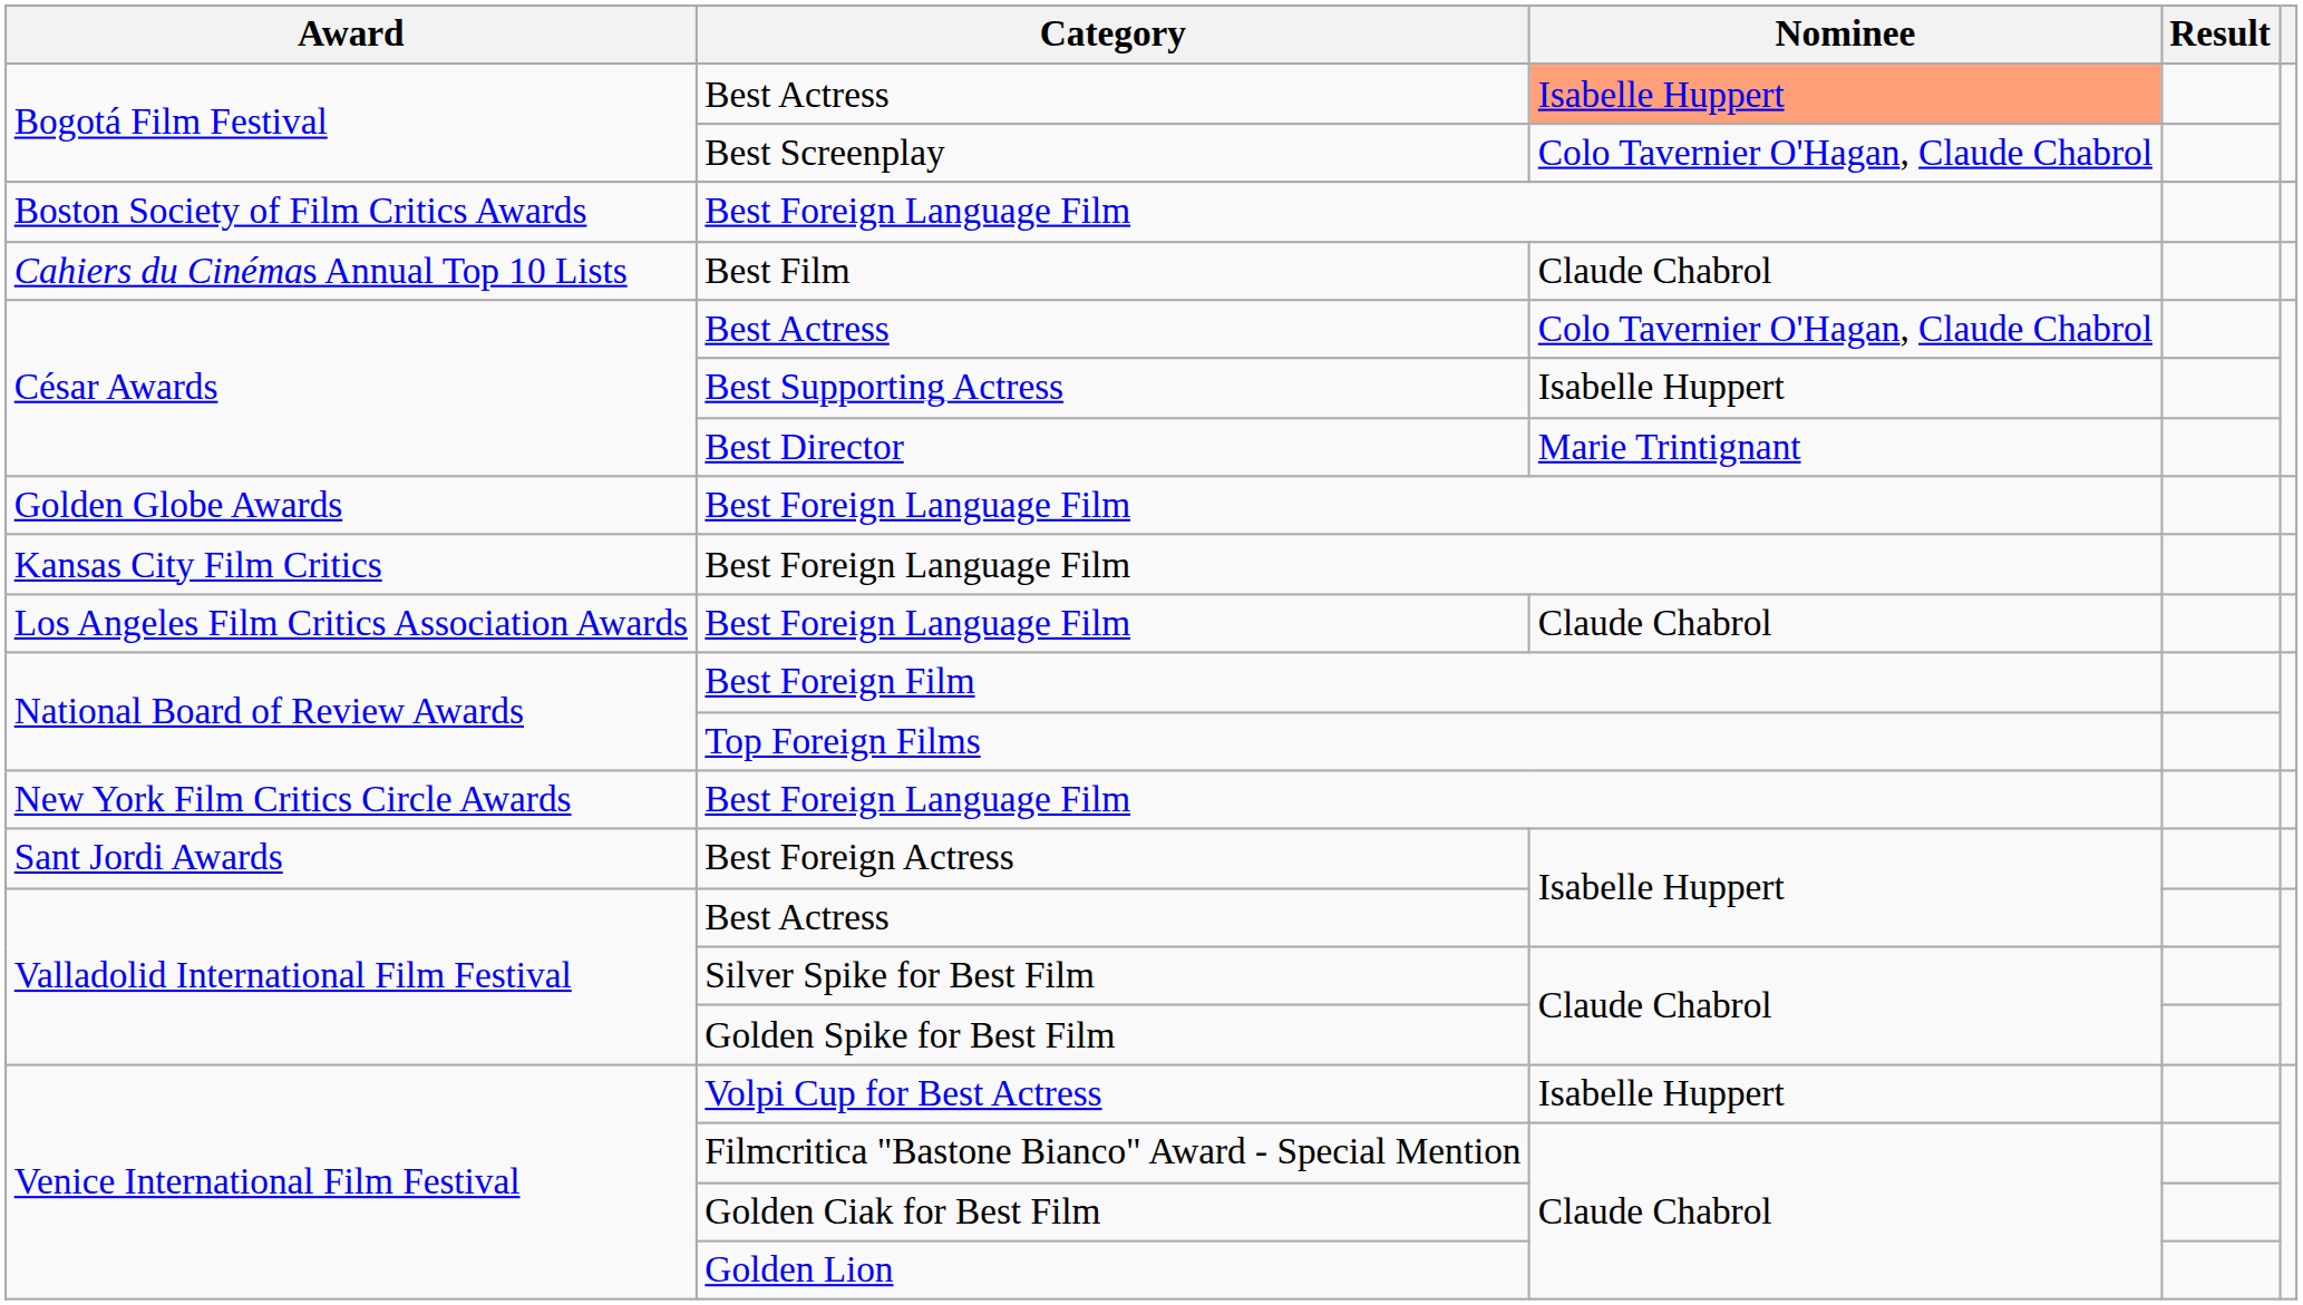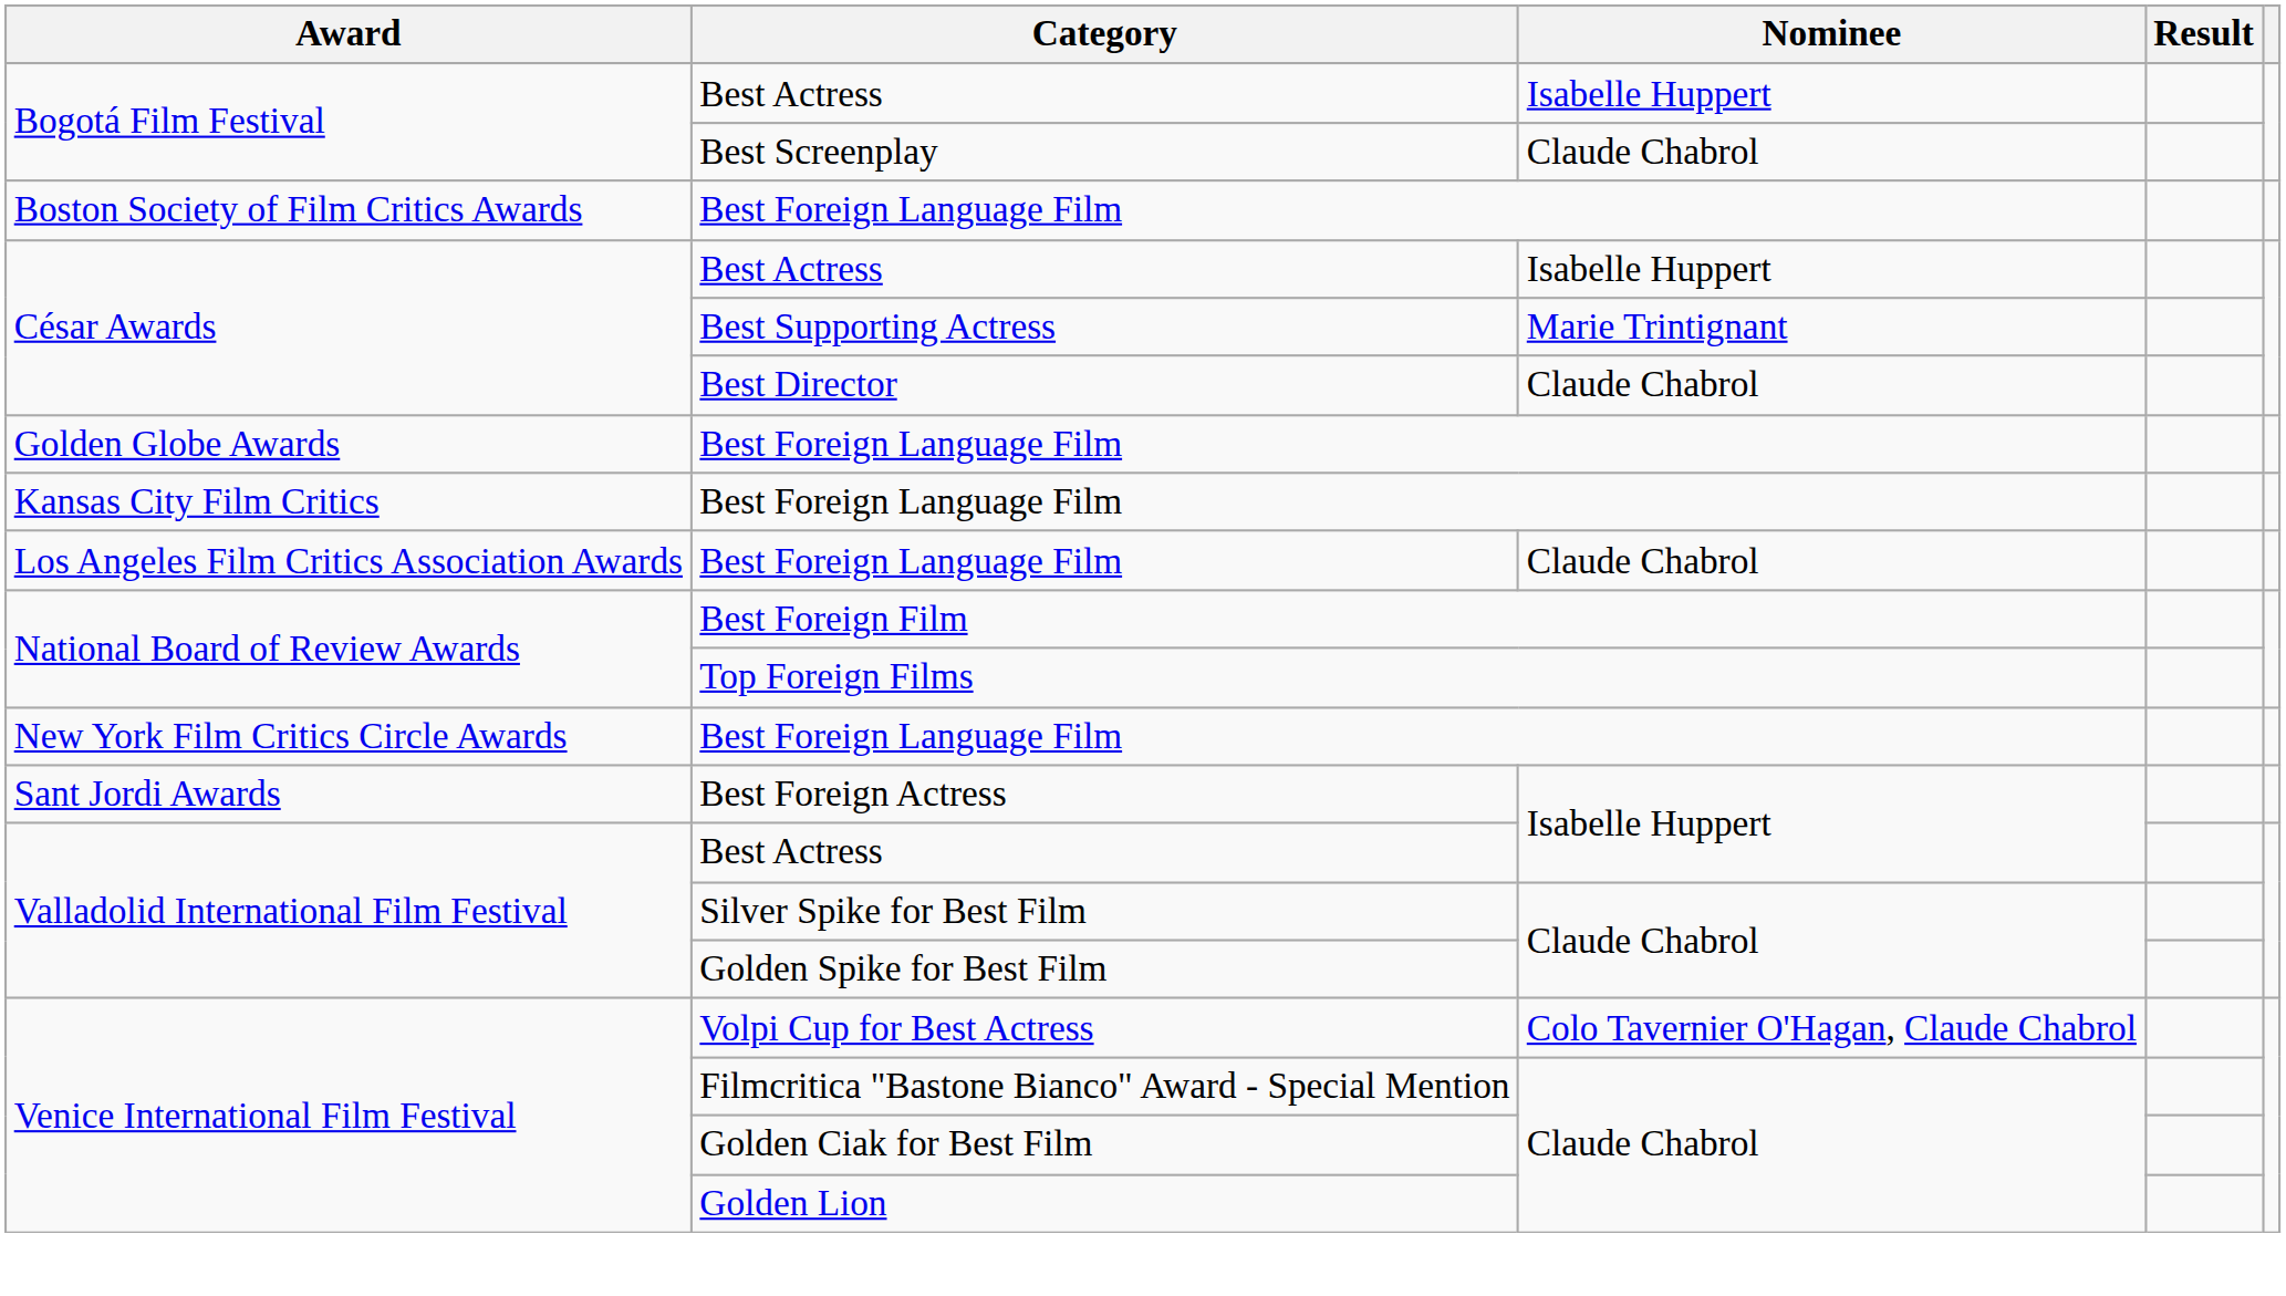Bogotá Film Festival / Best Actress | Nominee: lightsalmon background -> no background
Best Screenplay | Nominee: Colo Tavernier O'Hagan, Claude Chabrol -> Claude Chabrol
- row: Cahiers du Cinémas Annual Top 10 Lists | Best Film | Claude Chabrol
César Awards / Best Actress | Nominee: Colo Tavernier O'Hagan, Claude Chabrol -> Isabelle Huppert
Best Supporting Actress | Nominee: Isabelle Huppert -> Marie Trintignant
Best Director | Nominee: Marie Trintignant -> Claude Chabrol
Volpi Cup for Best Actress | Nominee: Isabelle Huppert -> Colo Tavernier O'Hagan, Claude Chabrol
